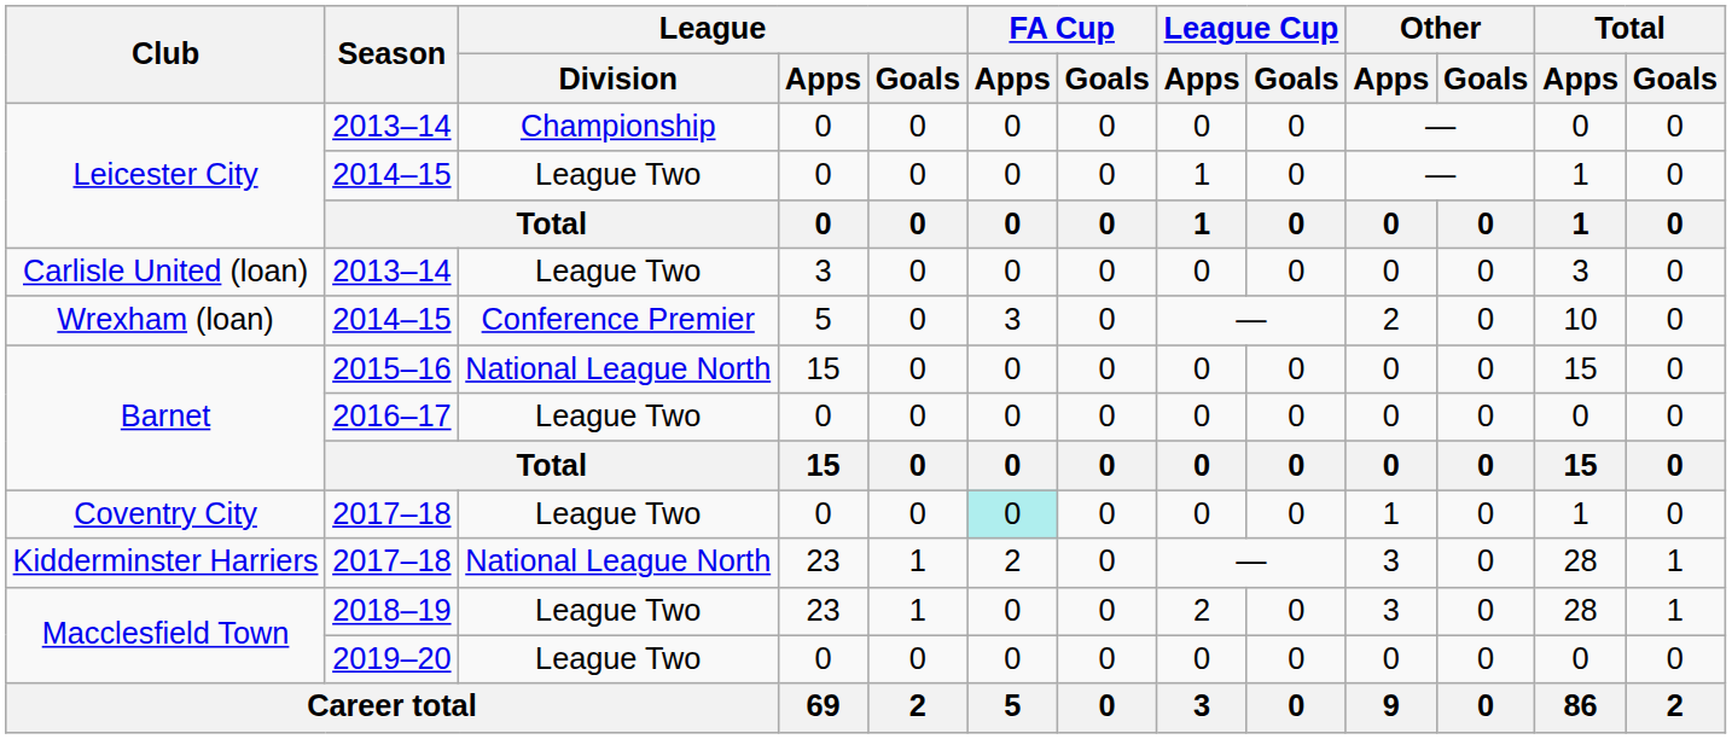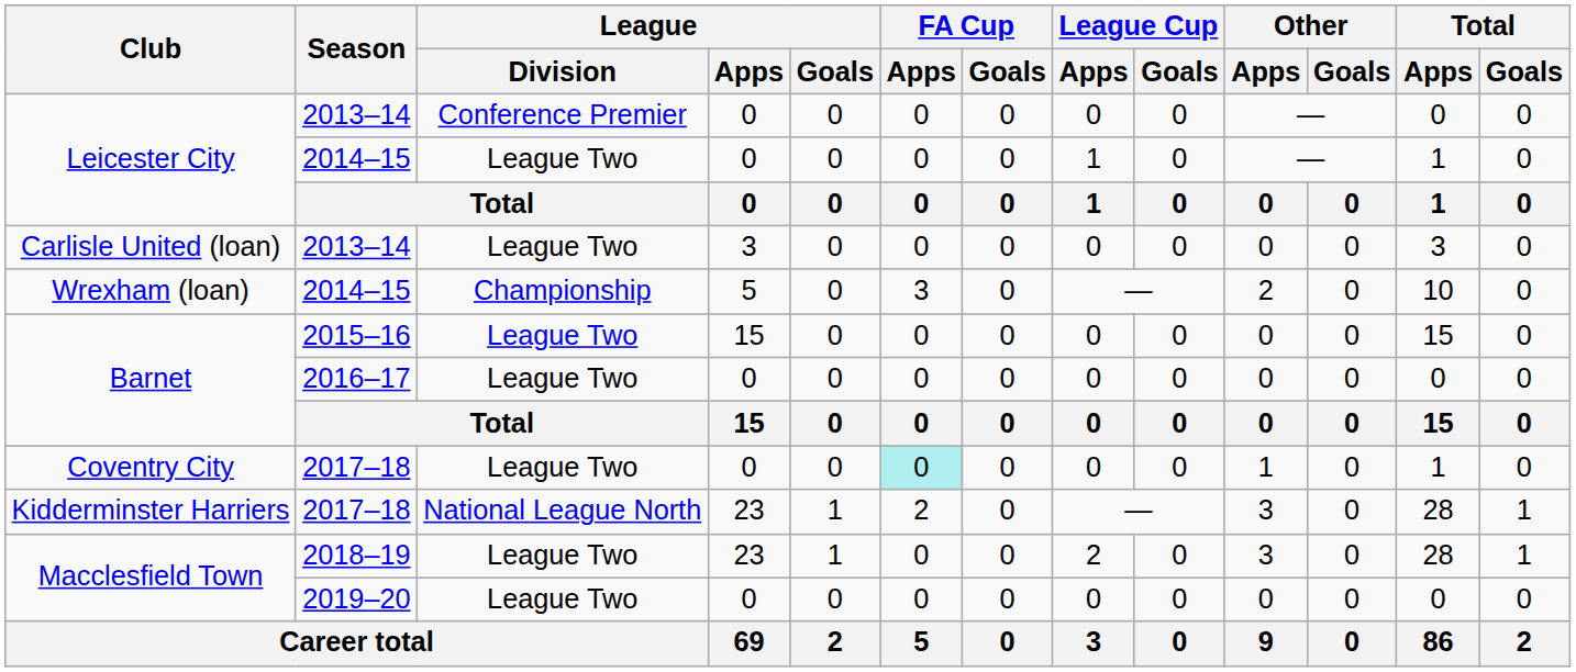Leicester City / 2013–14 | League / Division: Championship -> Conference Premier
Wrexham (loan) | League / Division: Conference Premier -> Championship
Barnet / 2015–16 | League / Division: National League North -> League Two
